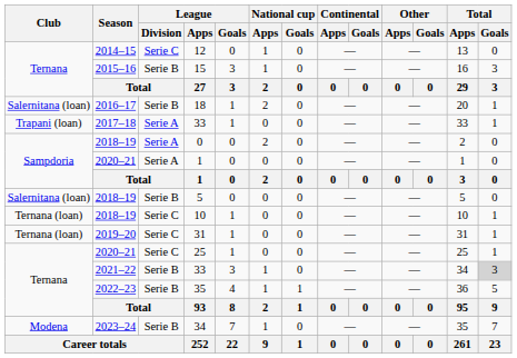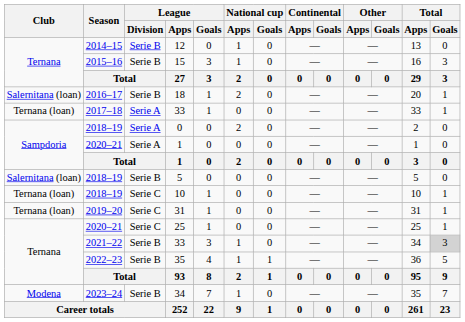12 | League / Division: Serie C -> Serie B
2017–18 / 33 | Club: Trapani (loan) -> Ternana (loan)
